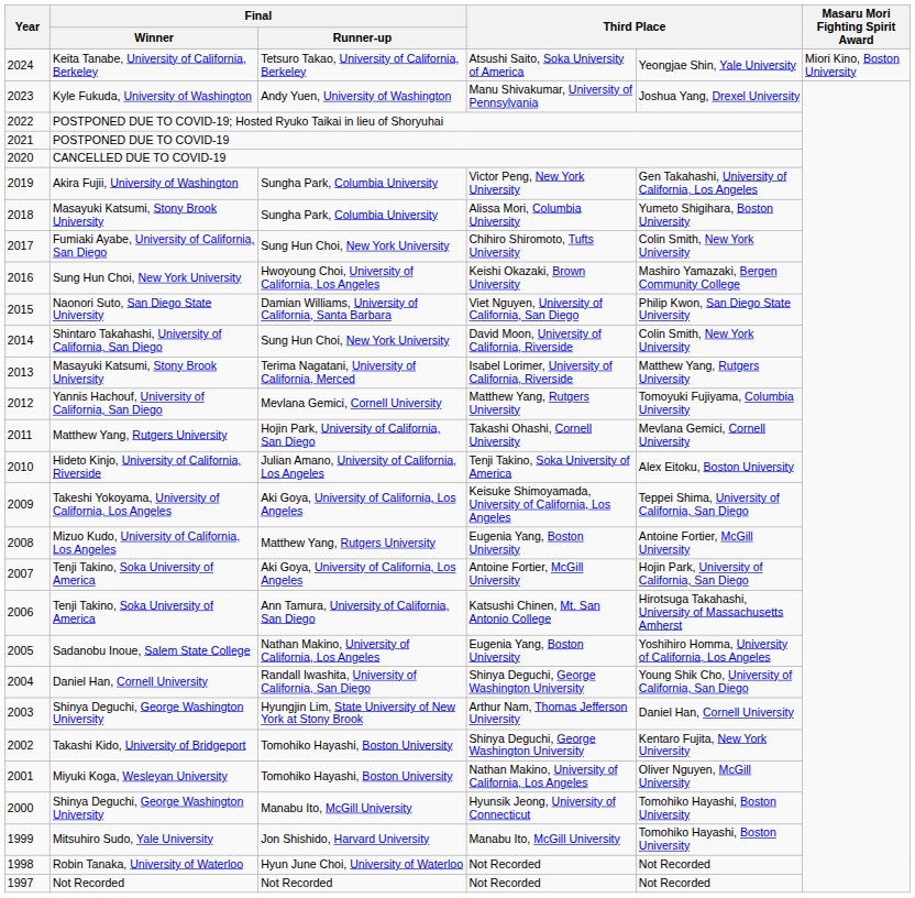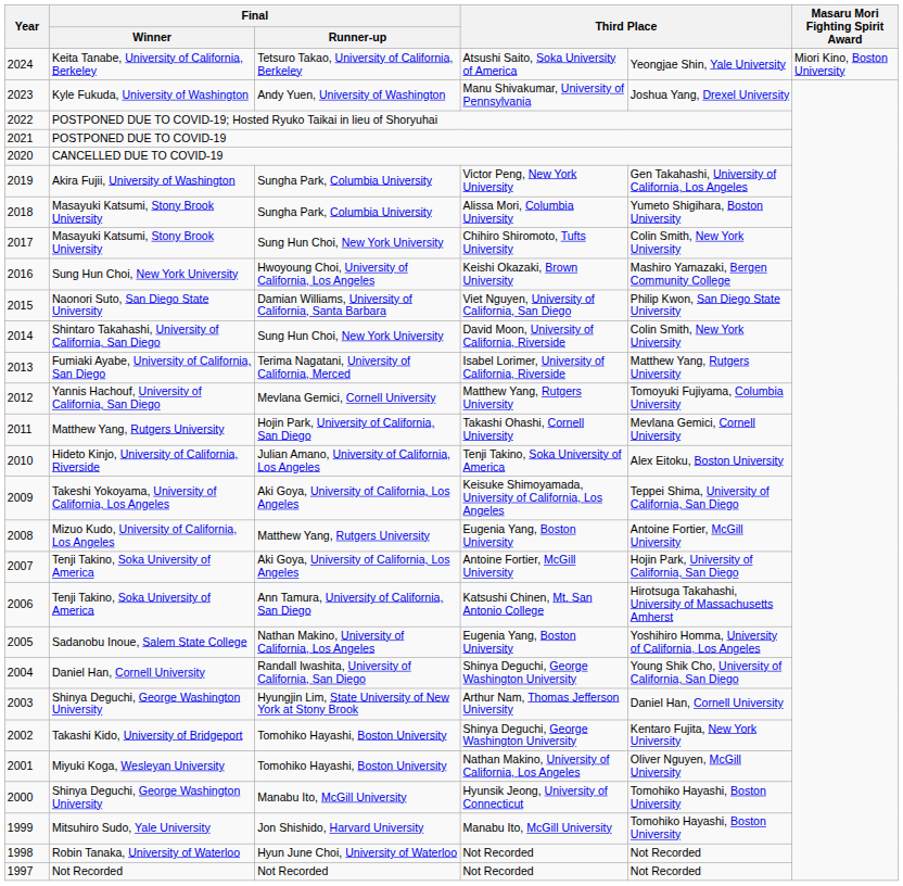2017 | Final / Winner: Fumiaki Ayabe, University of California, San Diego -> Masayuki Katsumi, Stony Brook University
2013 | Final / Winner: Masayuki Katsumi, Stony Brook University -> Fumiaki Ayabe, University of California, San Diego
